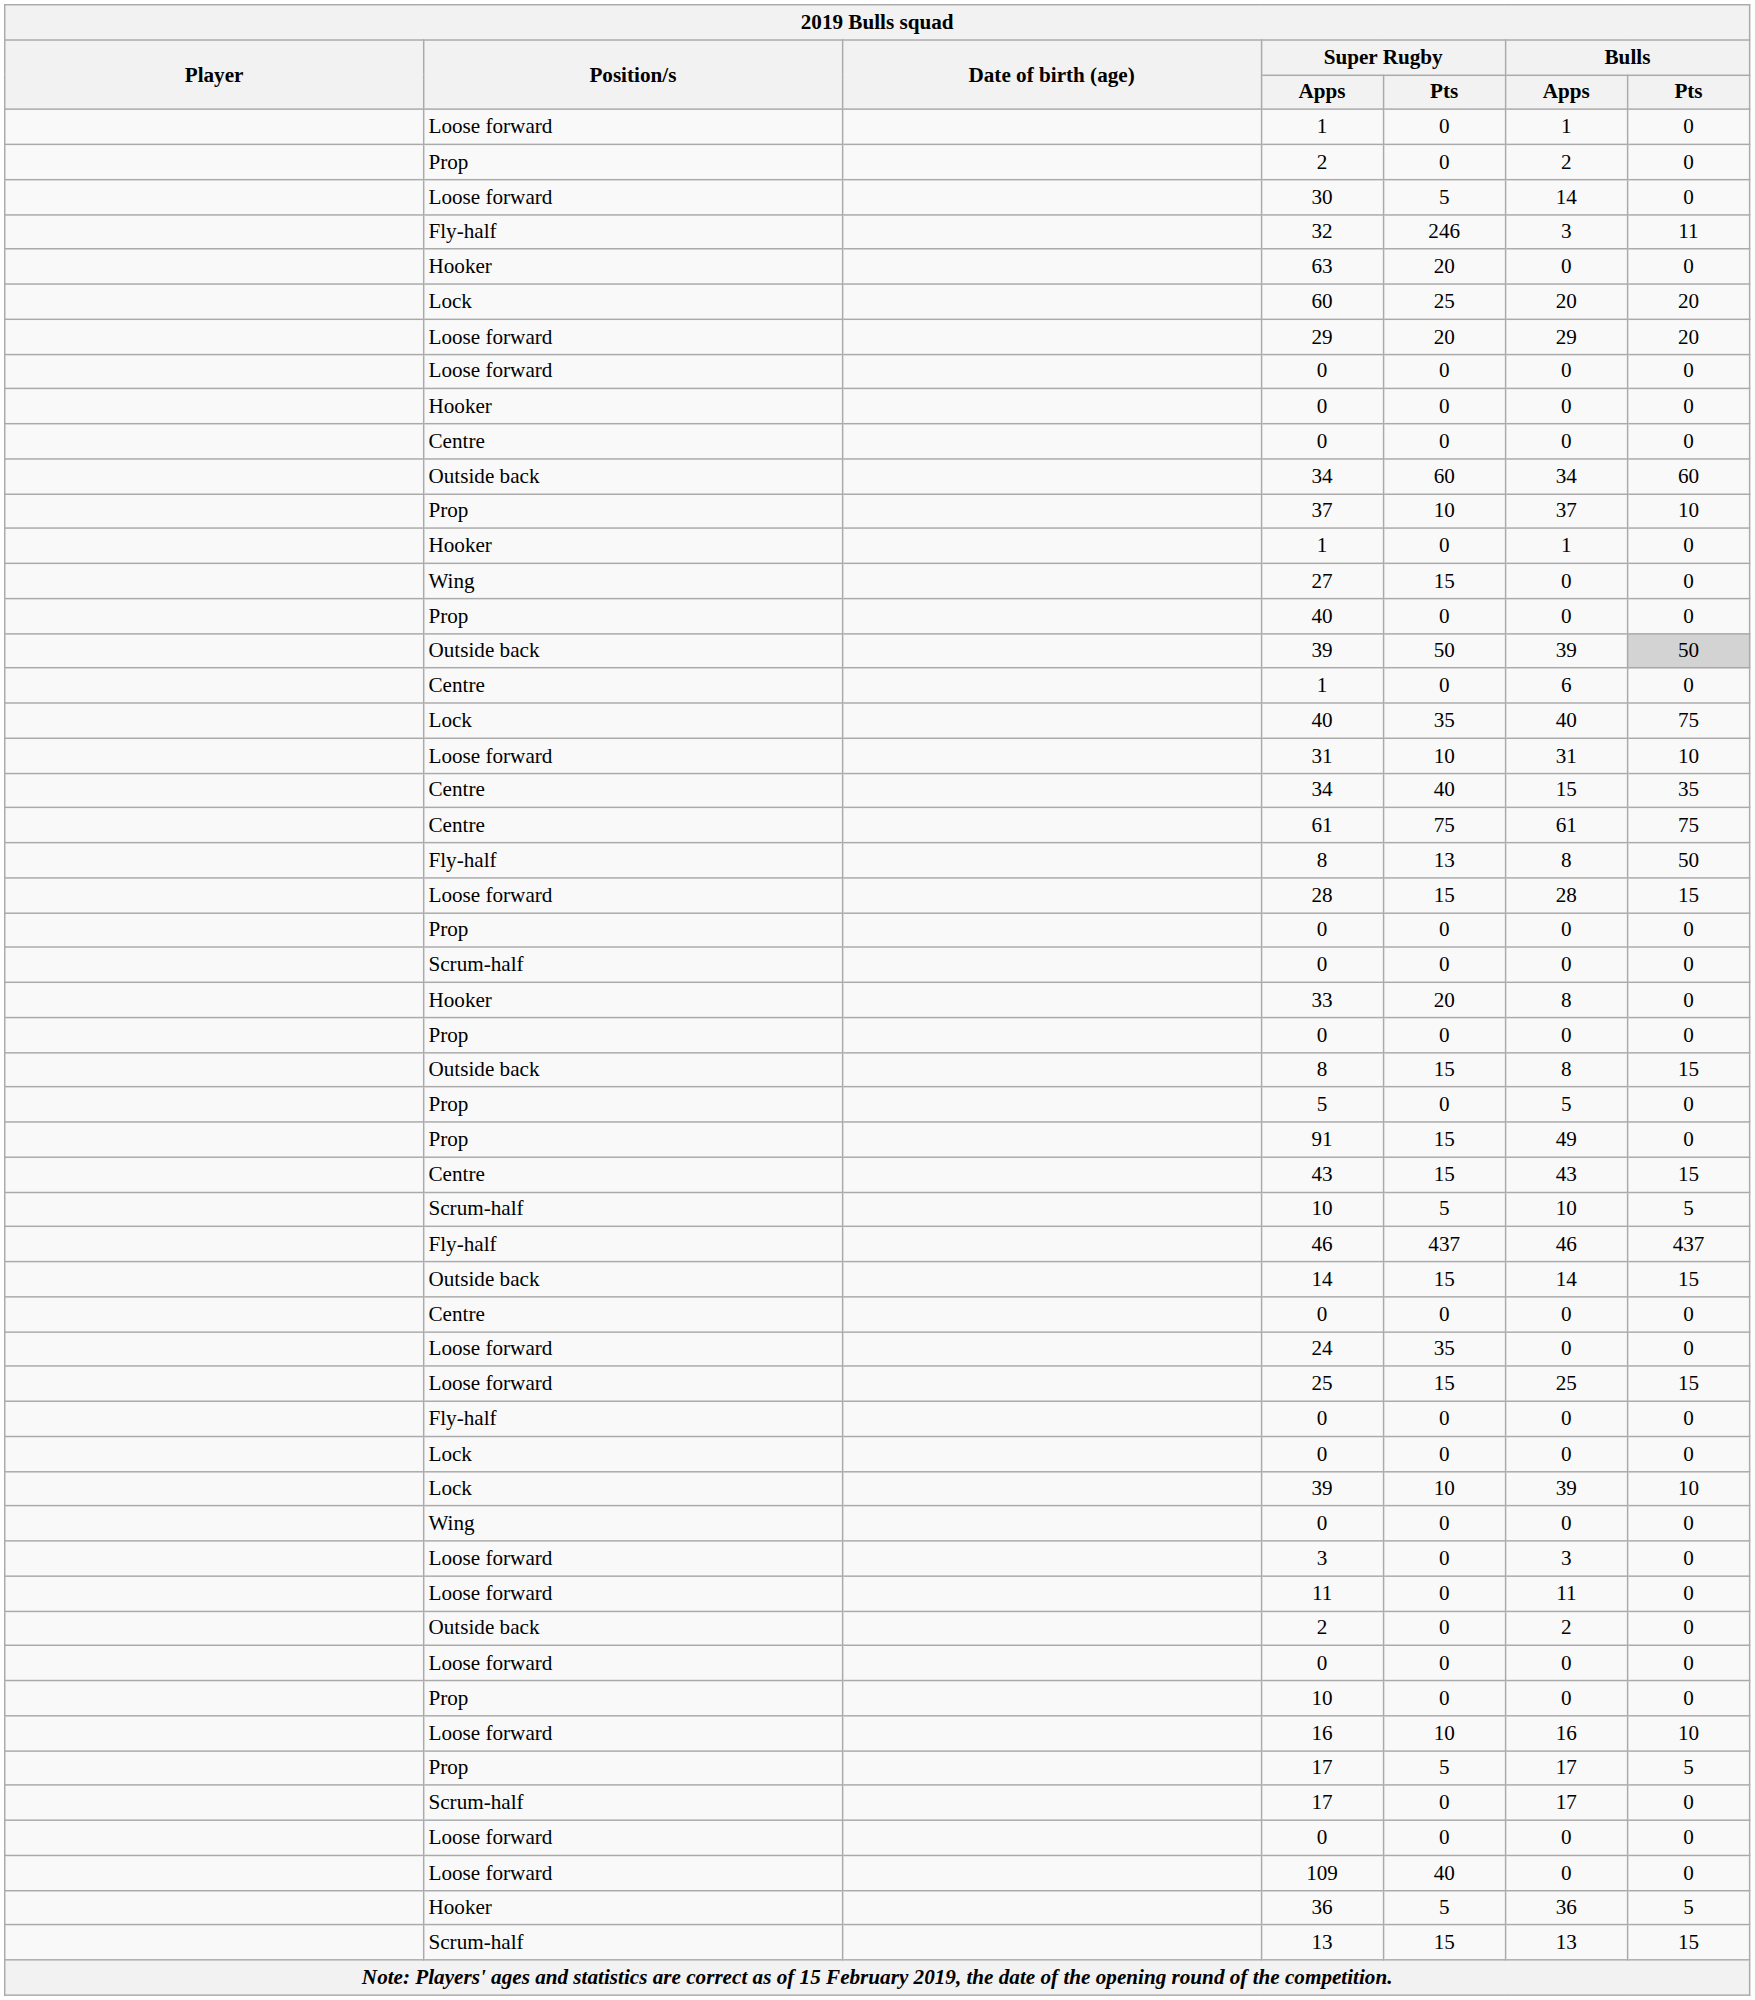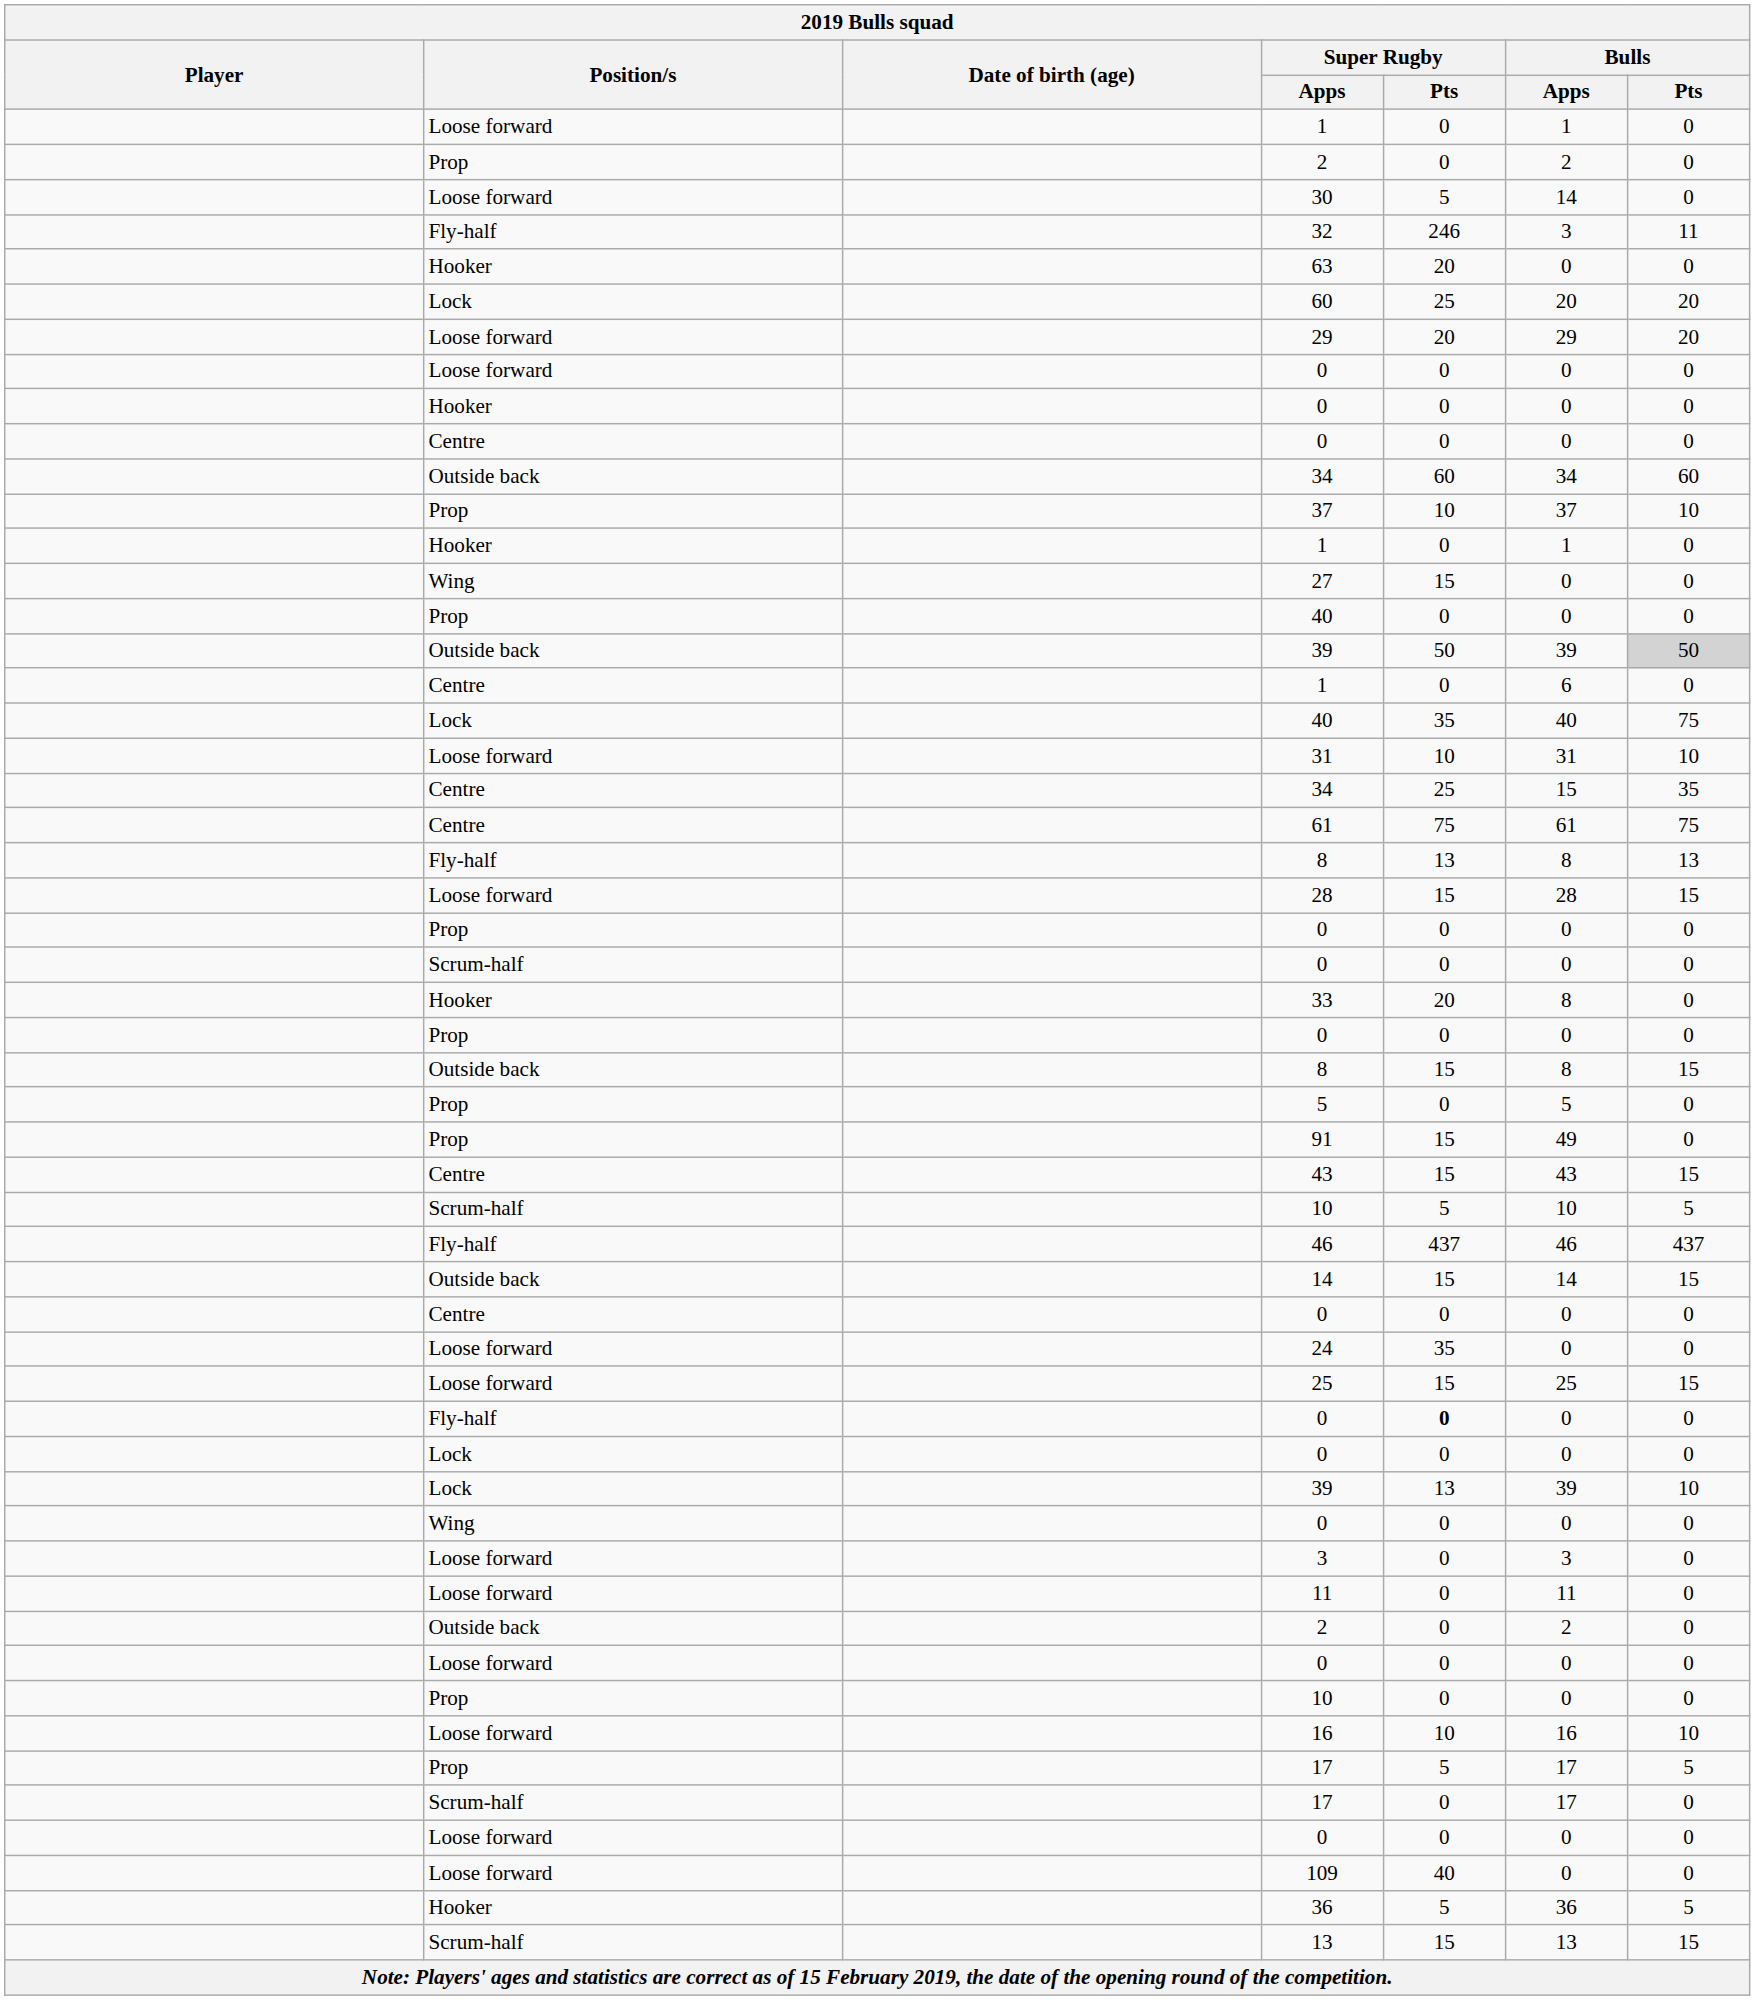Centre / 34 | Super Rugby / Pts: 40 -> 25
Fly-half / 8 | Bulls / Pts: 50 -> 13
Fly-half / 0 | Super Rugby / Pts: normal -> bold
Lock / 39 | Super Rugby / Pts: 10 -> 13
